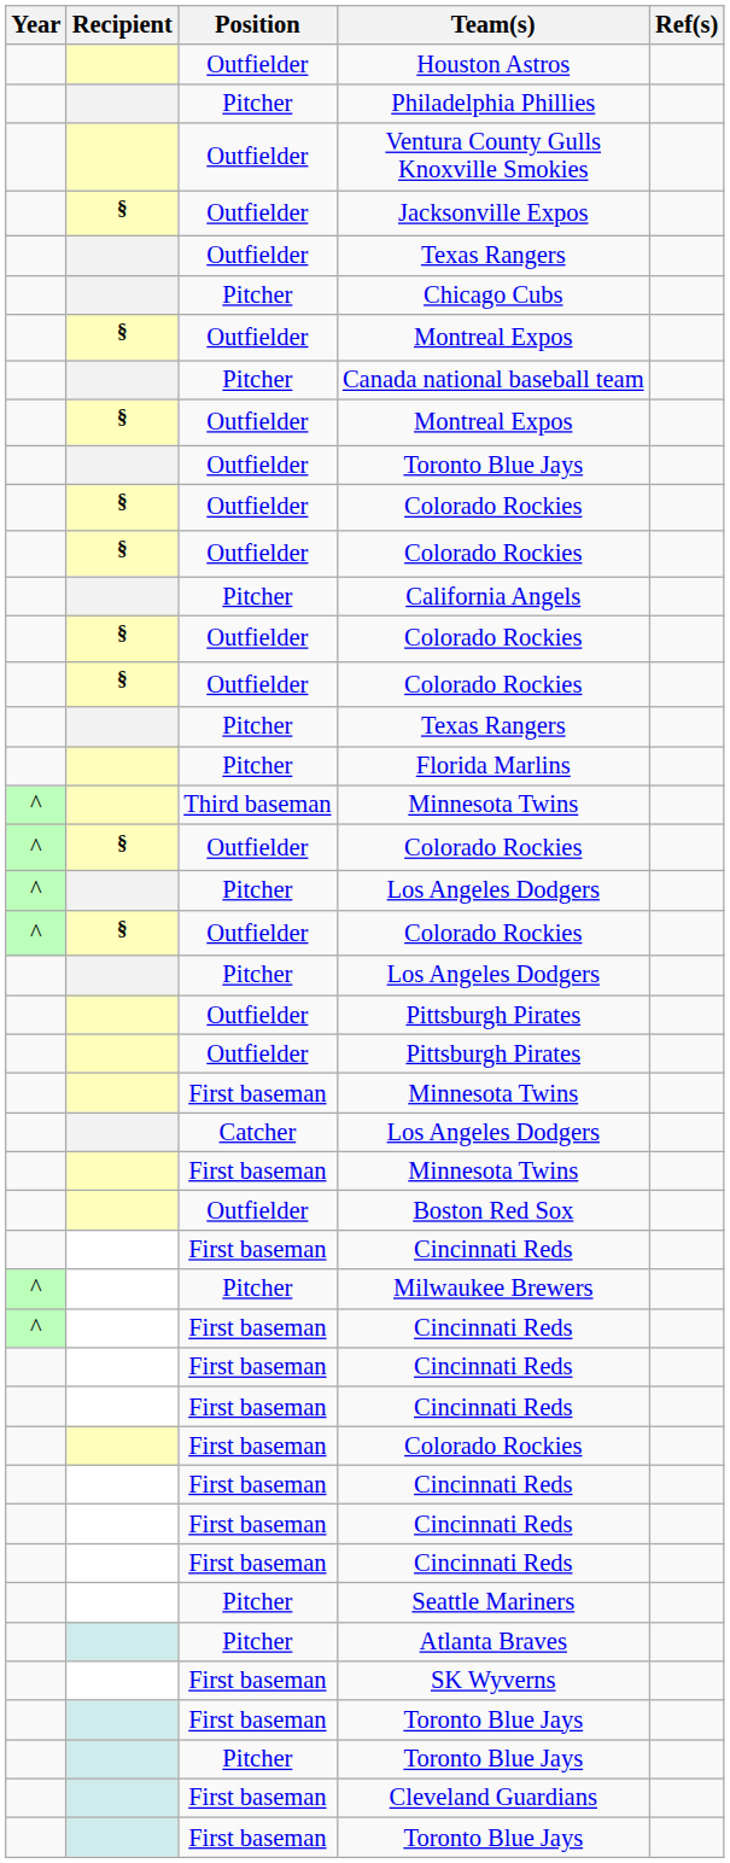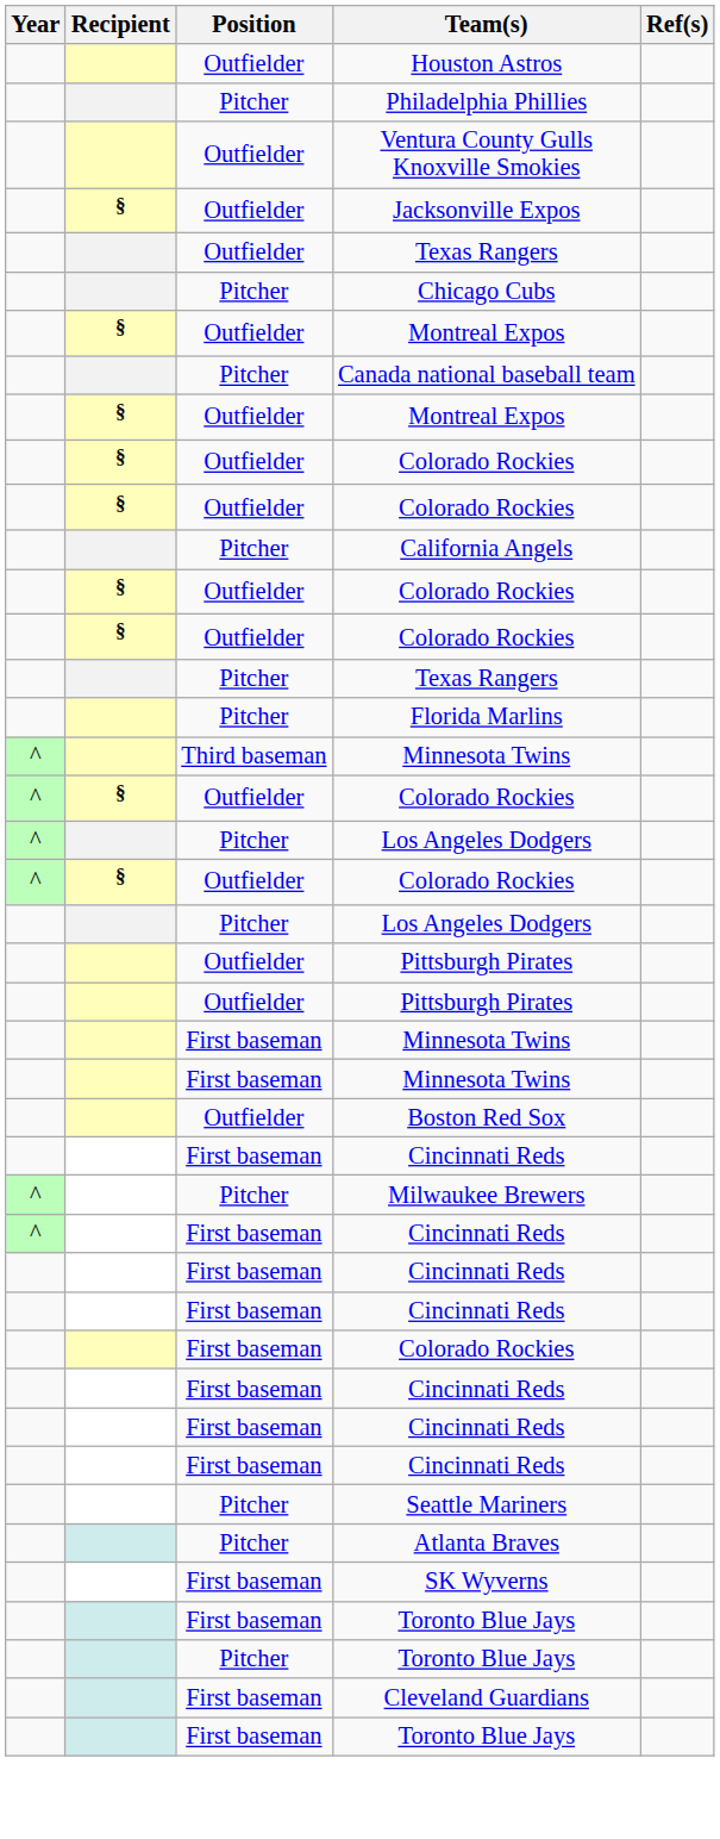- row: Outfielder | Toronto Blue Jays
- row: Catcher | Los Angeles Dodgers
